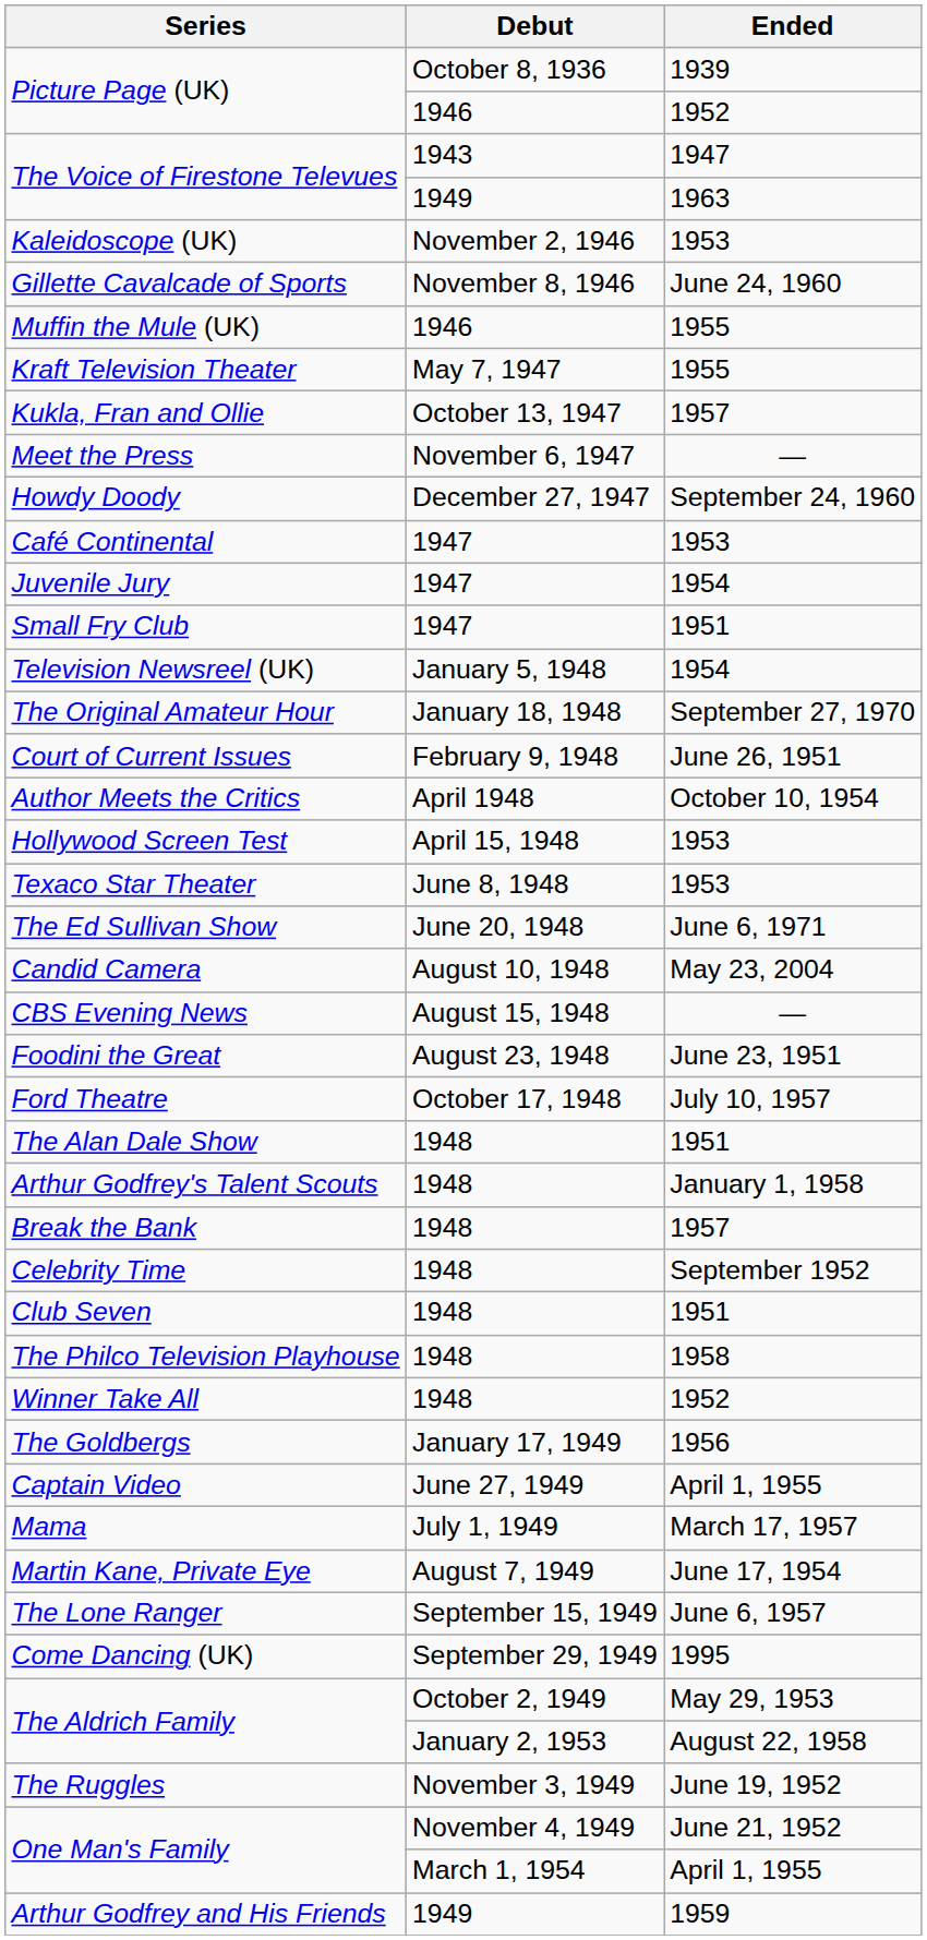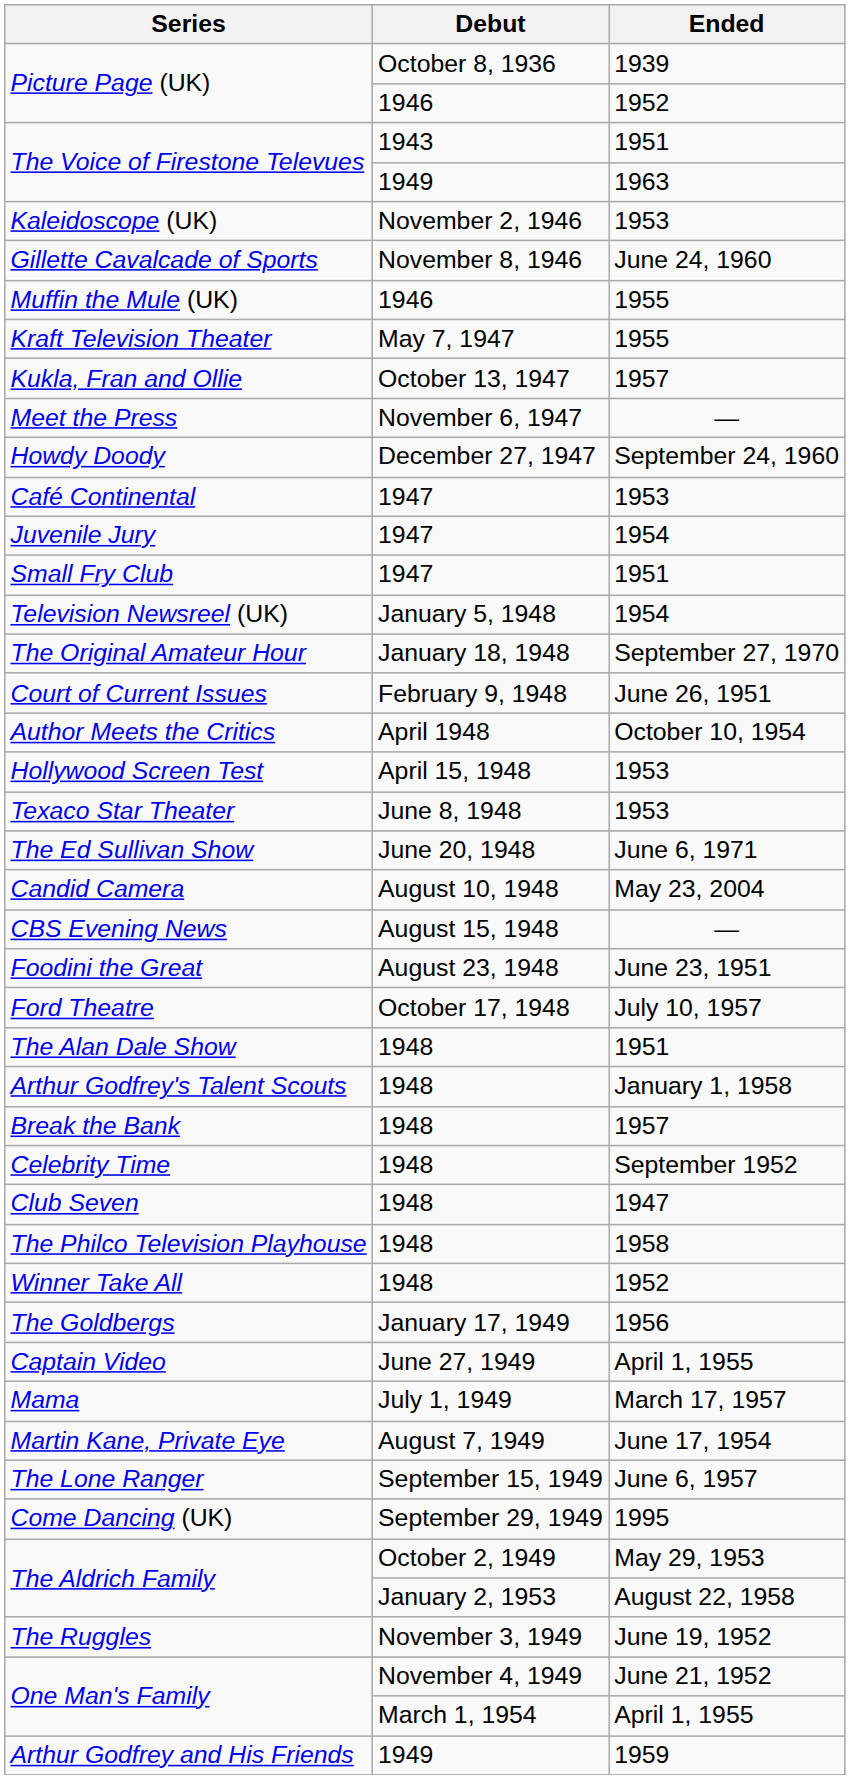The Voice of Firestone Televues / 1943 | Ended: 1947 -> 1951
Club Seven | Ended: 1951 -> 1947
